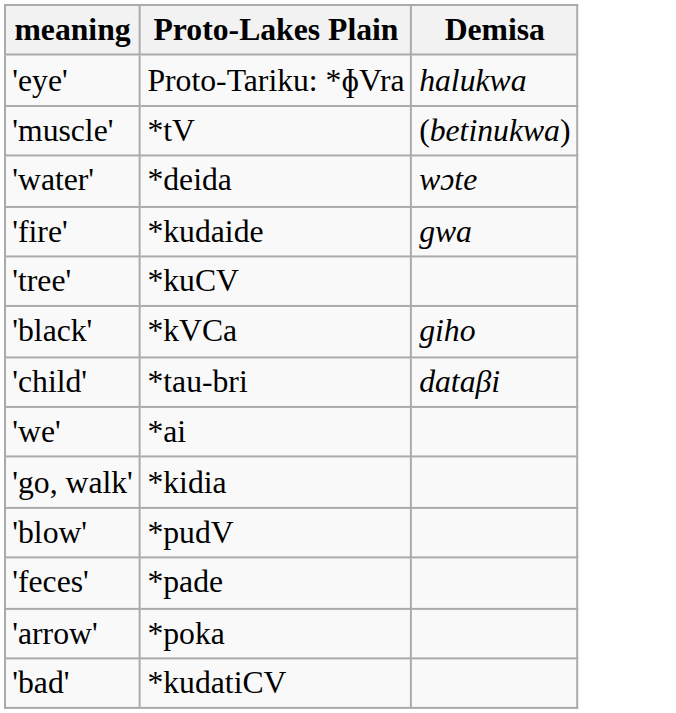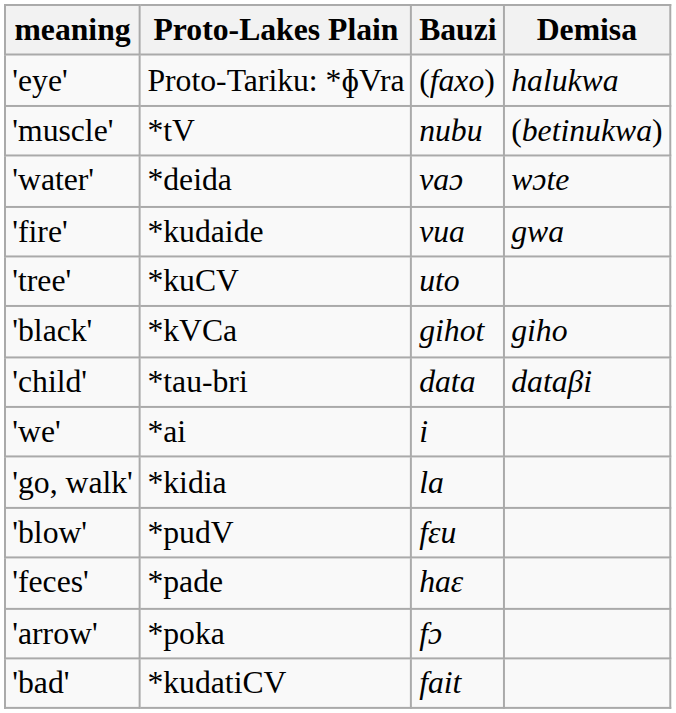+ column: Bauzi | (faxo) | nubu | vaɔ | vua | uto | gihot | data | i | la | fɛu | haɛ | fɔ | fait
